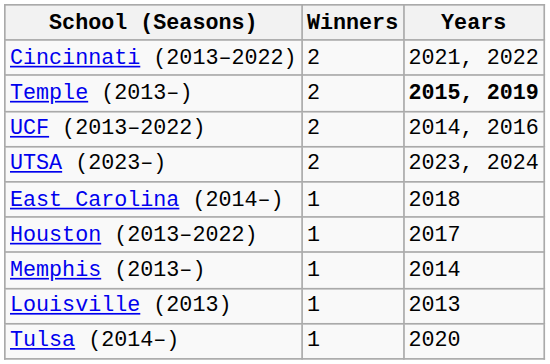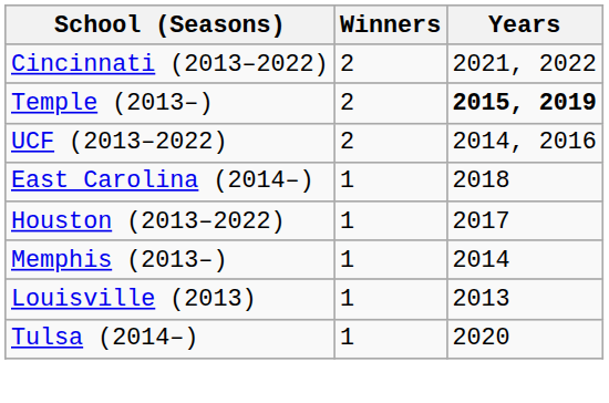- row: UTSA (2023–) | 2 | 2023, 2024
